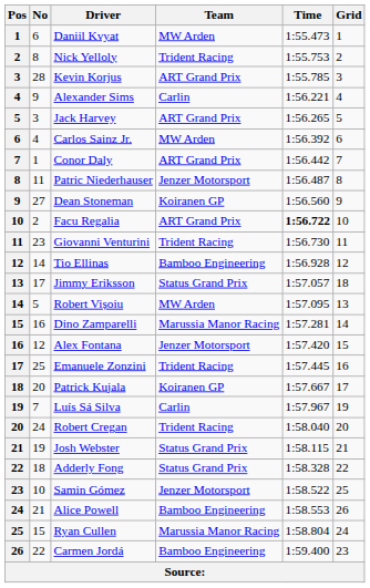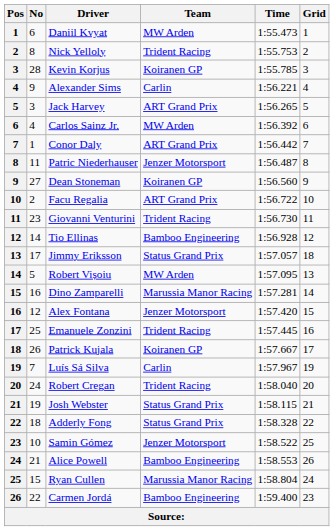Kevin Korjus | Team: ART Grand Prix -> Koiranen GP
Facu Regalia | Time: bold -> normal
Patrick Kujala | No: 20 -> 26
